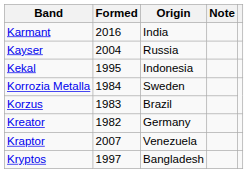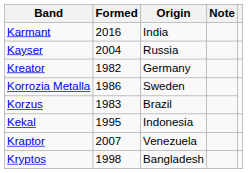rows swapped: Kekal <-> Kreator
Korrozia Metalla | Formed: 1984 -> 1986
Kryptos | Formed: 1997 -> 1998
